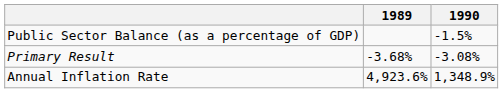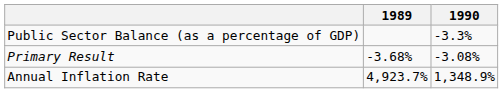Public Sector Balance (as a percentage of GDP) | 1990: -1.5% -> -3.3%
Annual Inflation Rate | 1989: 4,923.6% -> 4,923.7%
